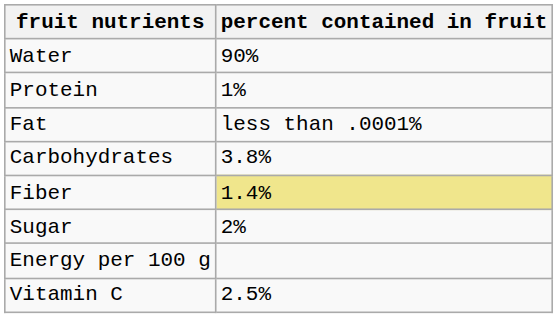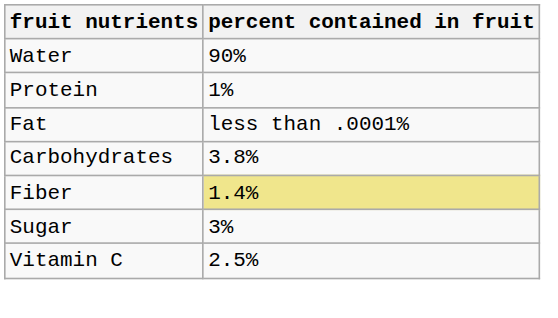Sugar | percent contained in fruit: 2% -> 3%
- row: Energy per 100 g
